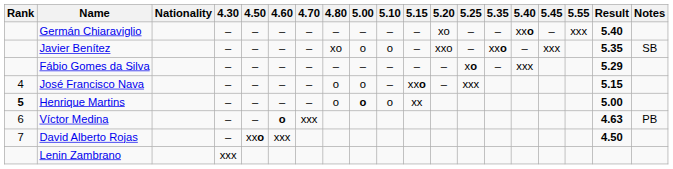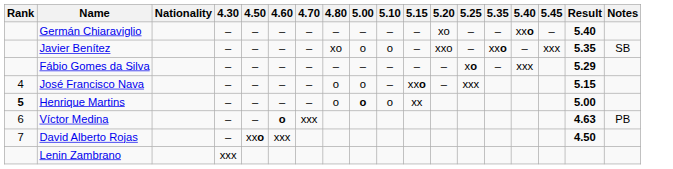- column: 5.55 | xxx
